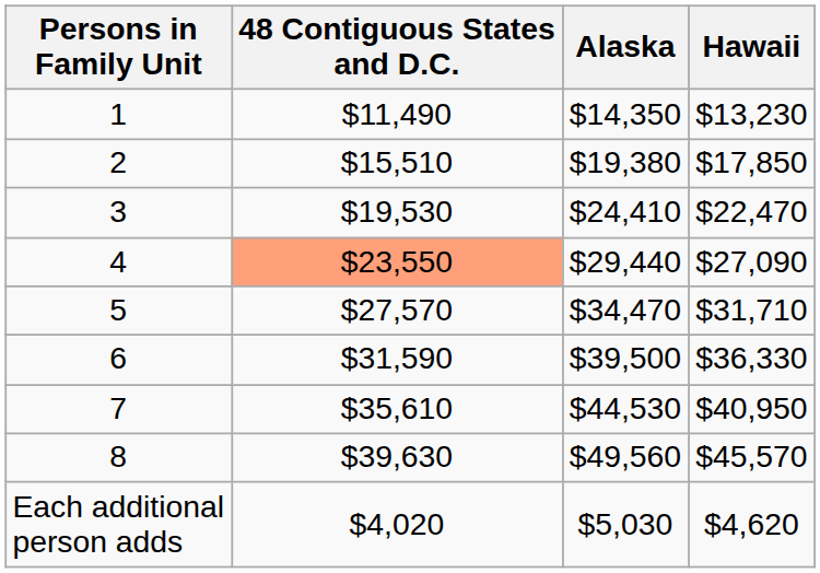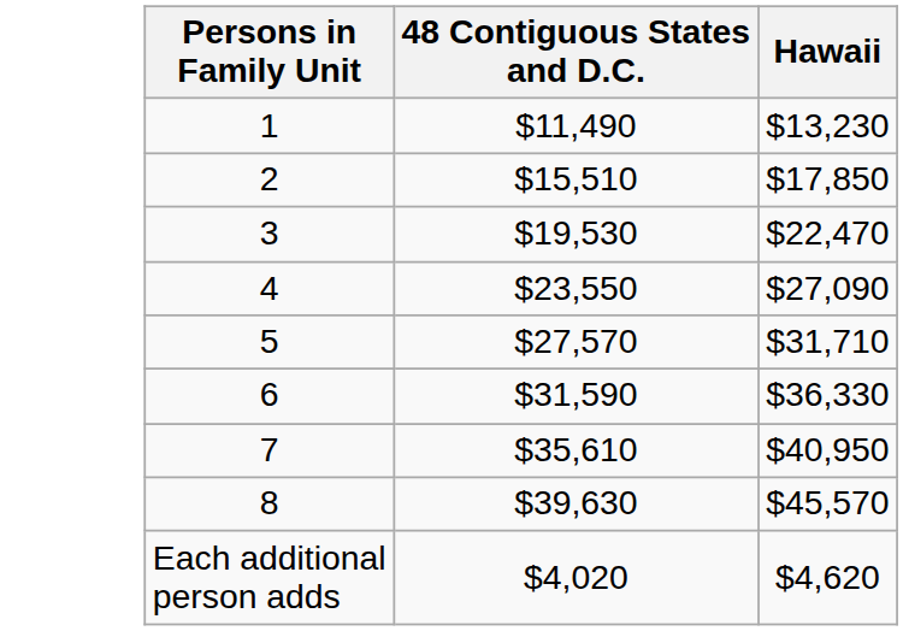- column: Alaska | $14,350 | $19,380 | $24,410 | $29,440 | $34,470 | $39,500 | $44,530 | $49,560 | $5,030
4 | 48 Contiguous States and D.C.: lightsalmon background -> no background
